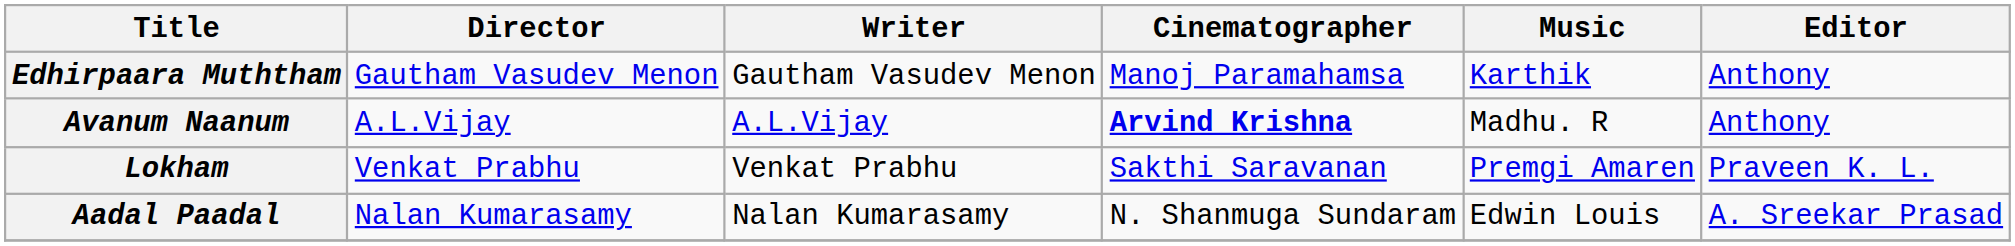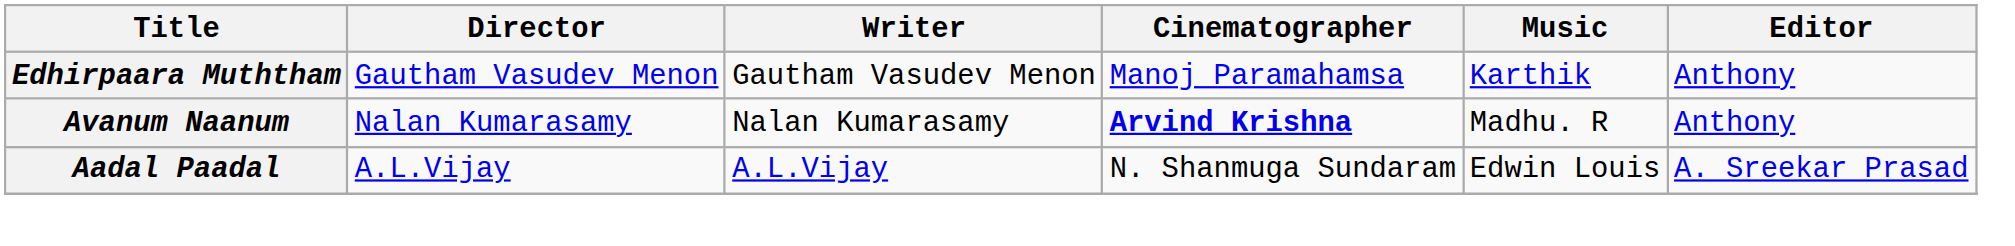Avanum Naanum | Director: A.L.Vijay -> Nalan Kumarasamy
Avanum Naanum | Writer: A.L.Vijay -> Nalan Kumarasamy
- row: Lokham | Venkat Prabhu | Venkat Prabhu | Sakthi Saravanan | Premgi Amaren | Praveen K. L.
Aadal Paadal | Director: Nalan Kumarasamy -> A.L.Vijay
Aadal Paadal | Writer: Nalan Kumarasamy -> A.L.Vijay
